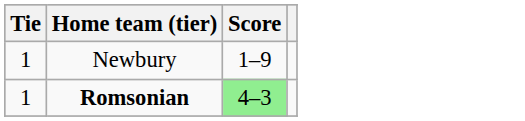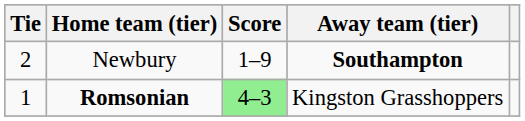+ column: Away team (tier) | Southampton | Kingston Grasshoppers
Newbury | Tie: 1 -> 2
